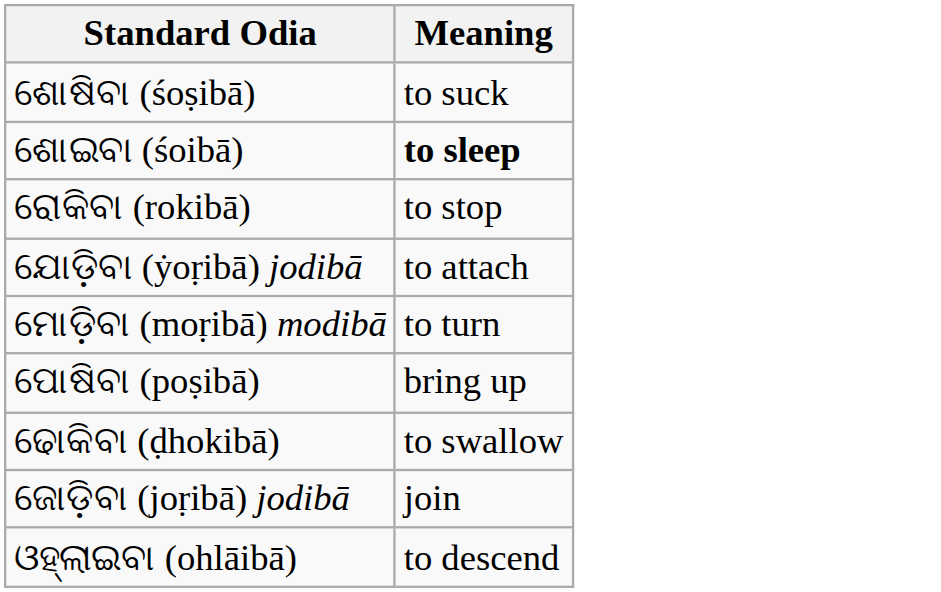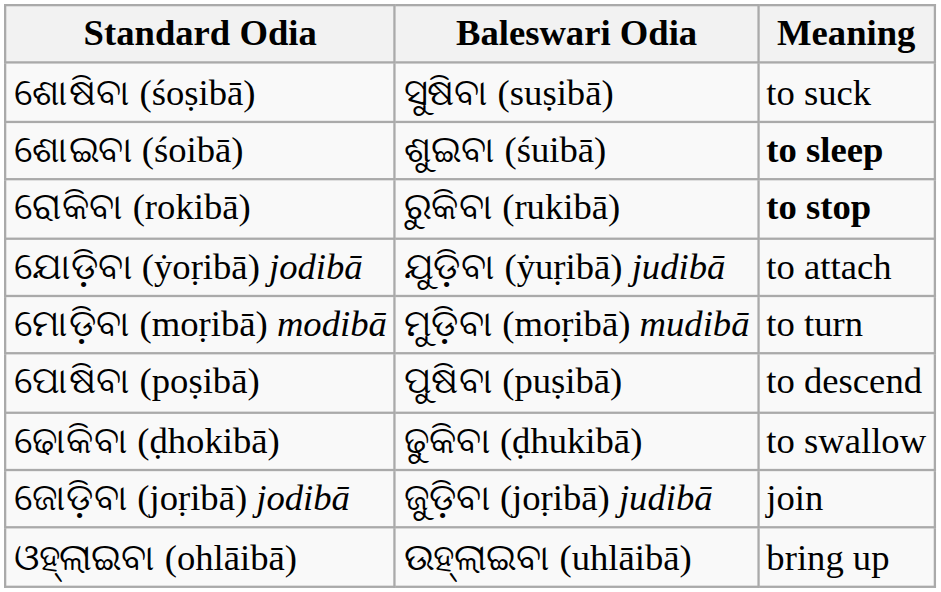+ column: Baleswari Odia | ସୁଷିବା (suṣibā) | ଶୁଇବା (śuibā) | ରୁକିବା (rukibā) | ଯୁଡ଼ିବା (ẏuṛibā) judibā | ମୁଡ଼ିବା (moṛibā) mudibā | ପୁଷିବା (puṣibā) | ଢୁକିବା (ḍhukibā) | ଜୁଡ଼ିବା (joṛibā) judibā | ଉହ୍ଲାଇବା (uhlāibā)
ରୋକିବା (rokibā) | Meaning: normal -> bold
ପୋଷିବା (poṣibā) | Meaning: bring up -> to descend
ଓହ୍ଲାଇବା (ohlāibā) | Meaning: to descend -> bring up
